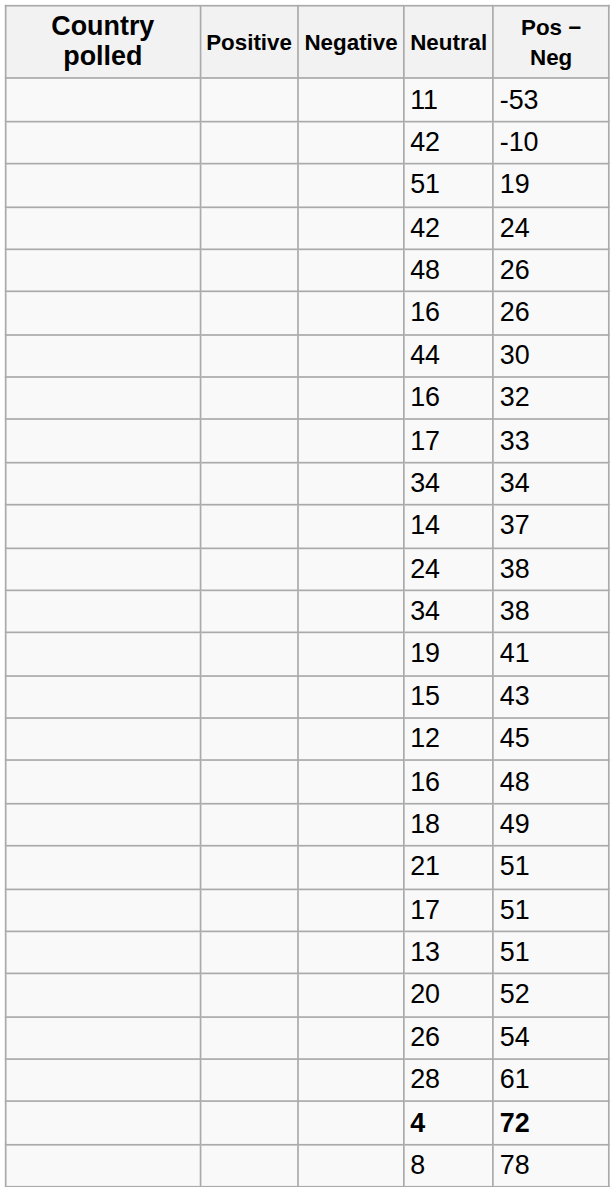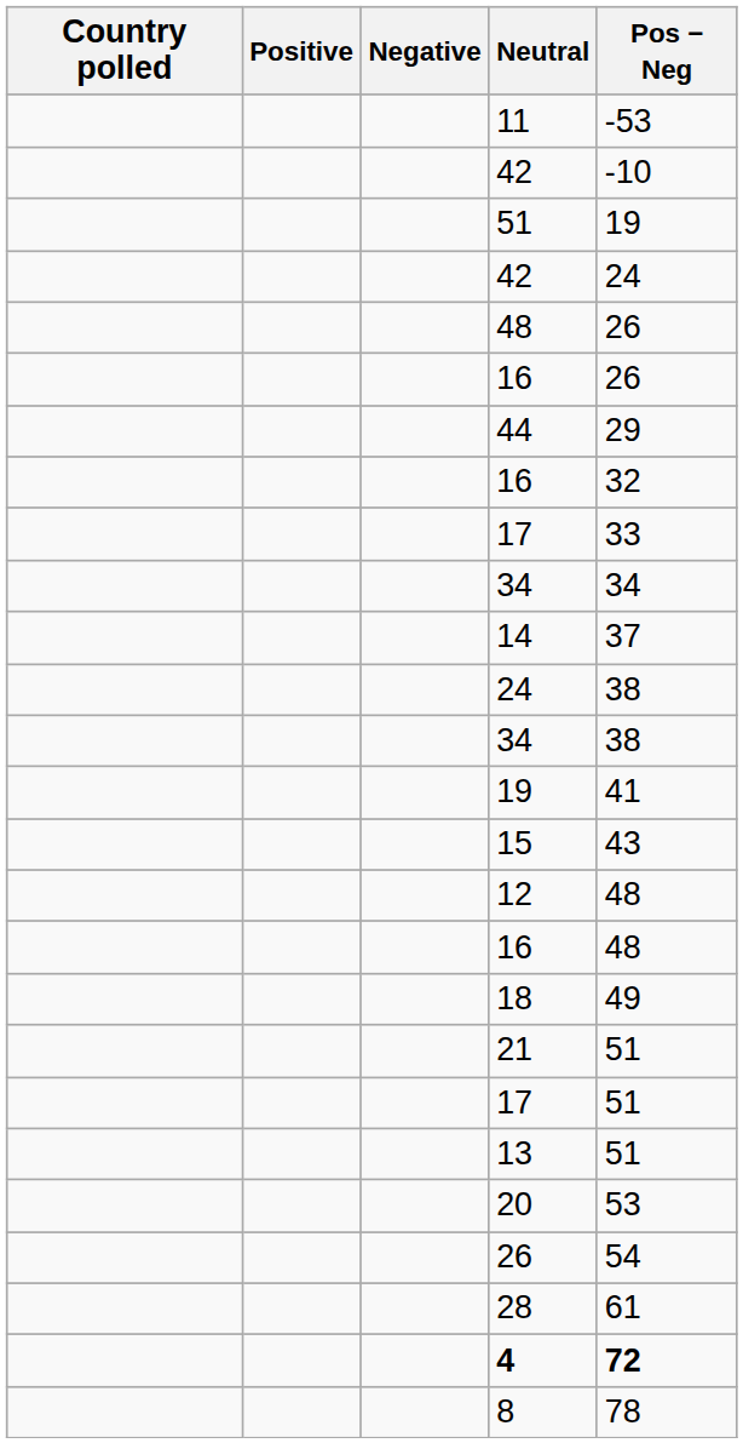44 | Pos − Neg: 30 -> 29
12 | Pos − Neg: 45 -> 48
20 | Pos − Neg: 52 -> 53
